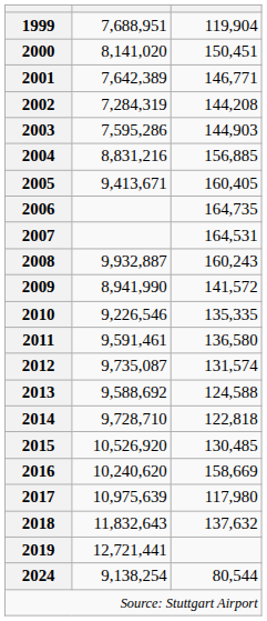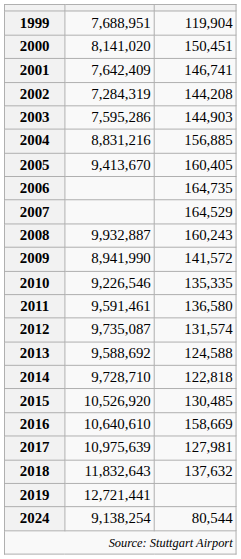2001 | column 2: 7,642,389 -> 7,642,409
2001 | column 3: 146,771 -> 146,741
2005 | column 2: 9,413,671 -> 9,413,670
2007 | column 3: 164,531 -> 164,529
2016 | column 2: 10,240,620 -> 10,640,610
2017 | column 3: 117,980 -> 127,981
